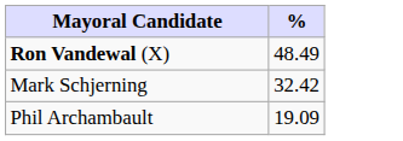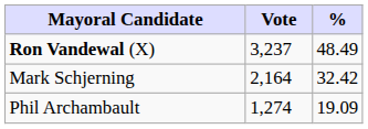+ column: Vote | 3,237 | 2,164 | 1,274
